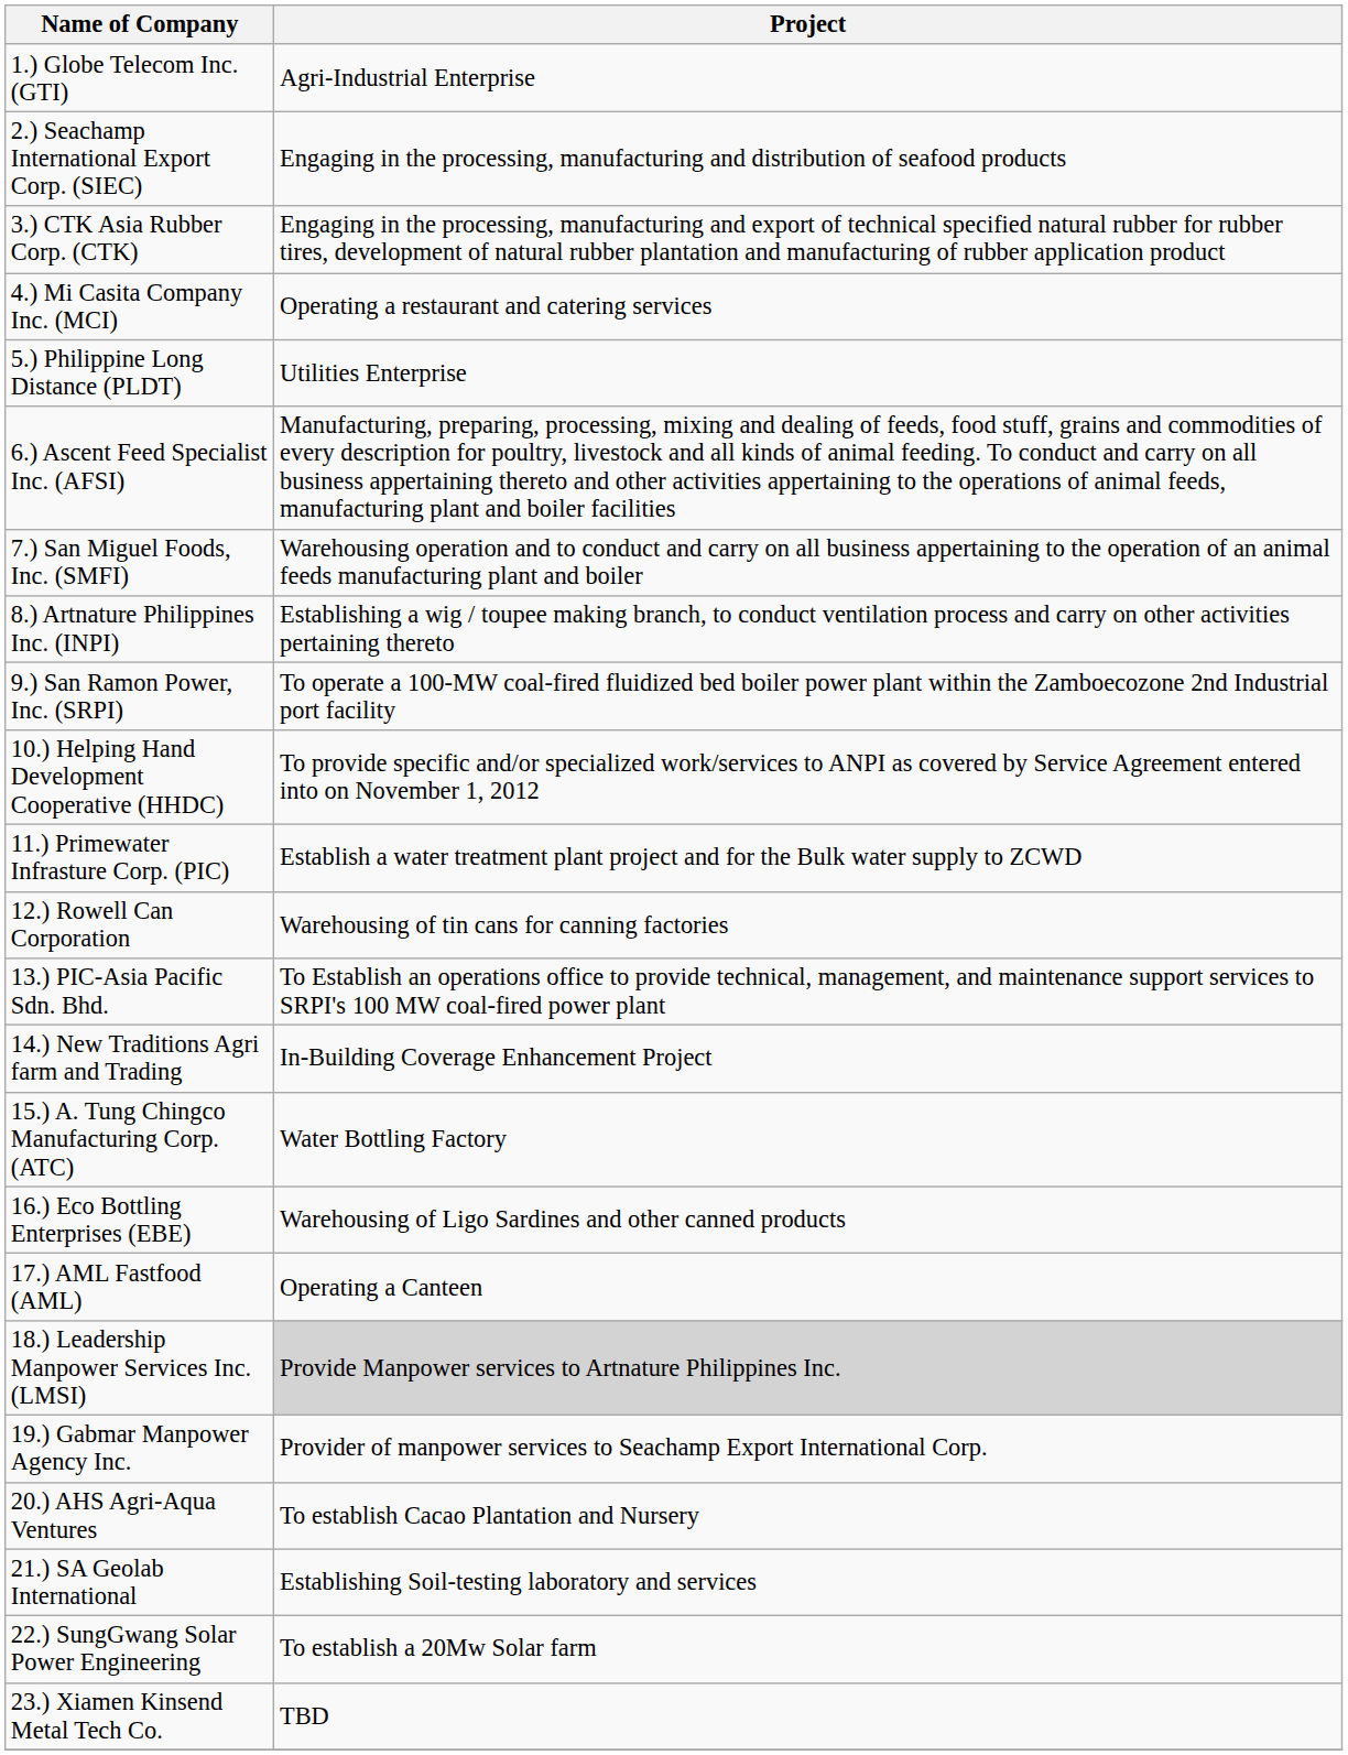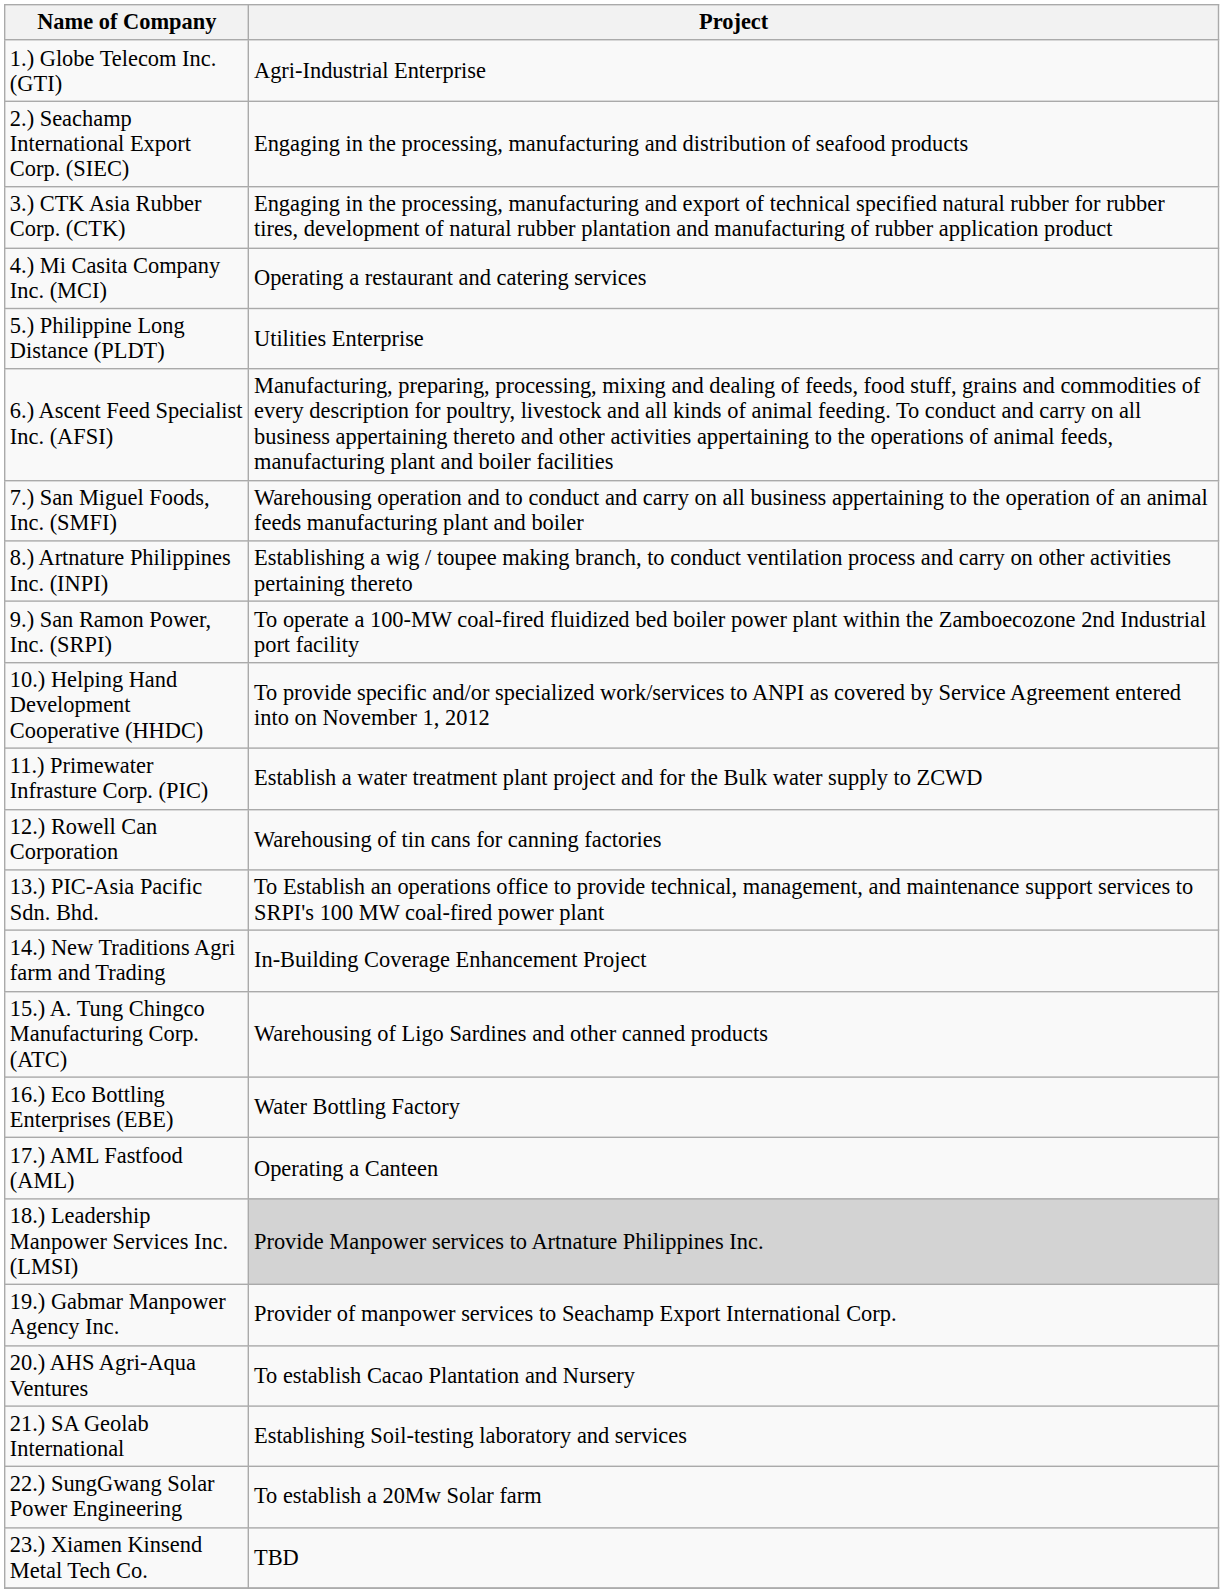15.) A. Tung Chingco Manufacturing Corp. (ATC) | Project: Water Bottling Factory -> Warehousing of Ligo Sardines and other canned products
16.) Eco Bottling Enterprises (EBE) | Project: Warehousing of Ligo Sardines and other canned products -> Water Bottling Factory
